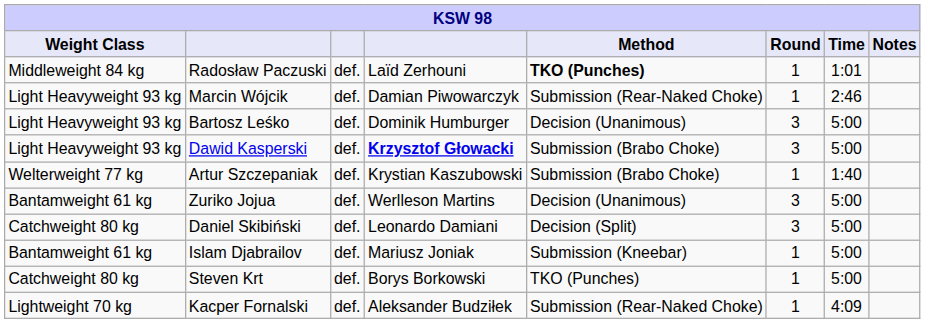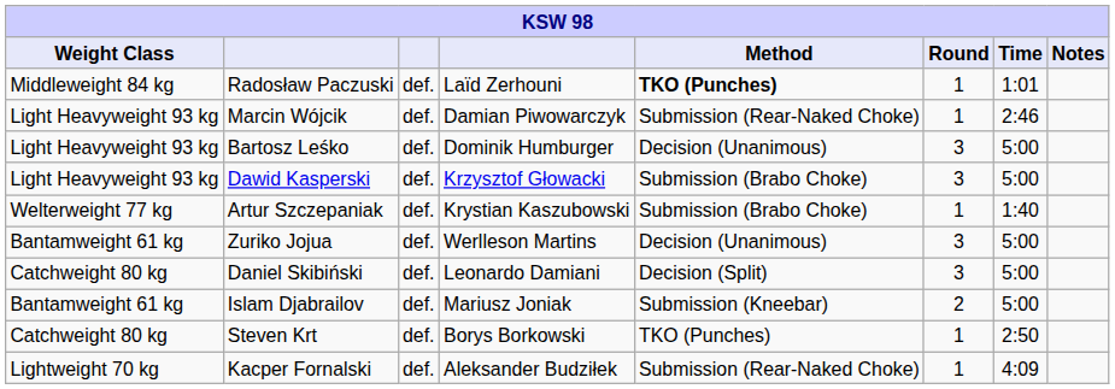Dawid Kasperski | column 4: bold -> normal
Islam Djabrailov | Round: 1 -> 2
Steven Krt | Time: 5:00 -> 2:50
